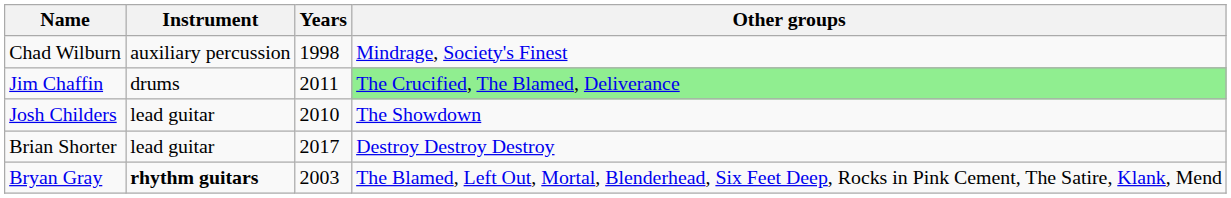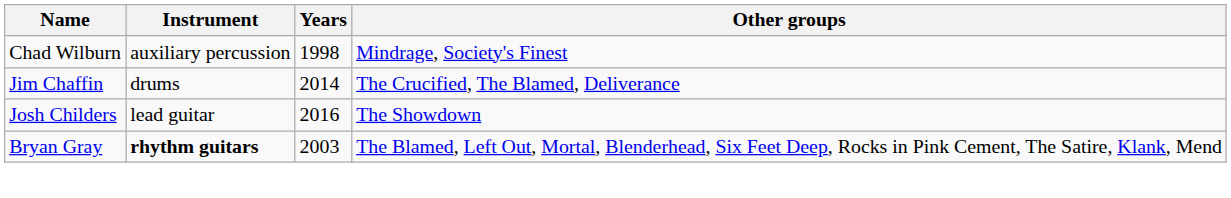Jim Chaffin | Years: 2011 -> 2014
Jim Chaffin | Other groups: lightgreen background -> no background
Josh Childers | Years: 2010 -> 2016
- row: Brian Shorter | lead guitar | 2017 | Destroy Destroy Destroy
